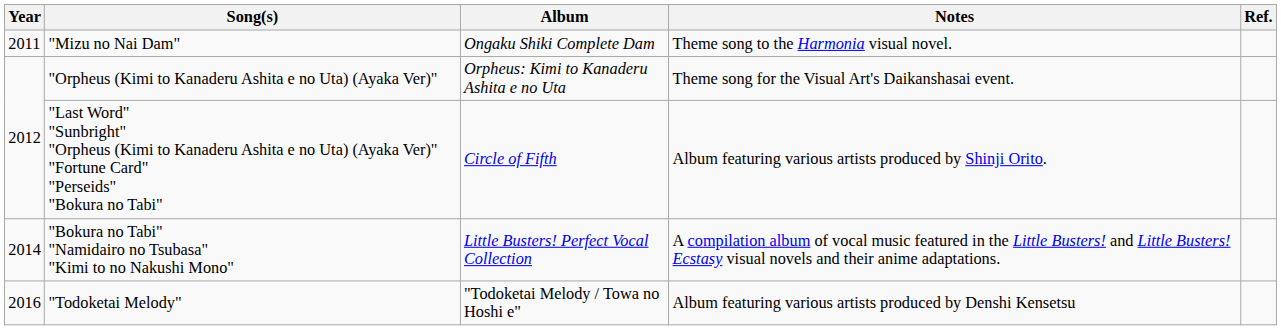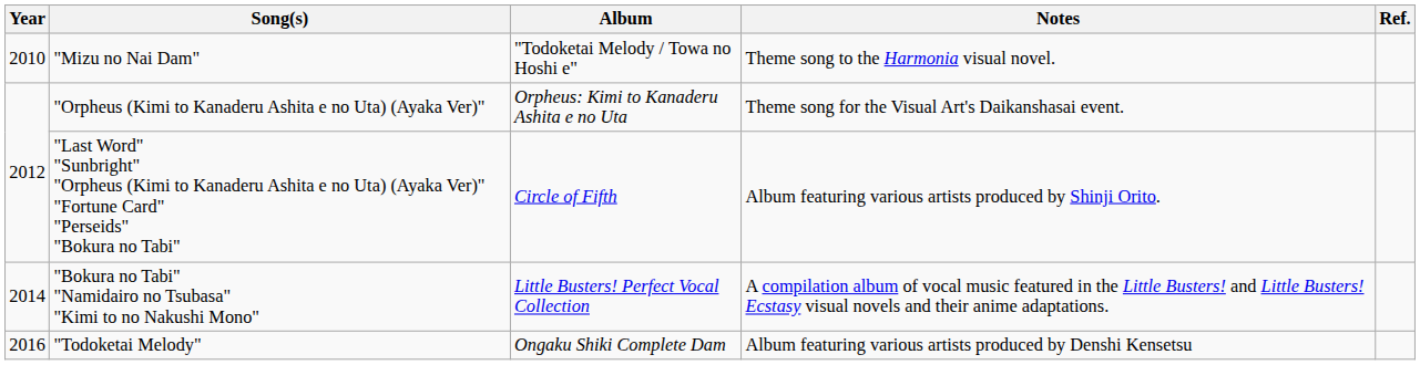"Mizu no Nai Dam" | Year: 2011 -> 2010
"Mizu no Nai Dam" | Album: Ongaku Shiki Complete Dam -> "Todoketai Melody / Towa no Hoshi e"
"Todoketai Melody" | Album: "Todoketai Melody / Towa no Hoshi e" -> Ongaku Shiki Complete Dam
